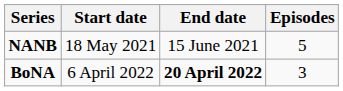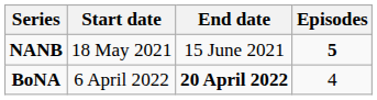NANB | Episodes: normal -> bold
BoNA | Episodes: 3 -> 4
